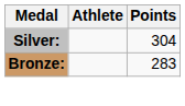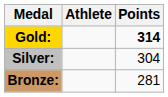+ row: Gold: | 314
Bronze: | Points: 283 -> 281
